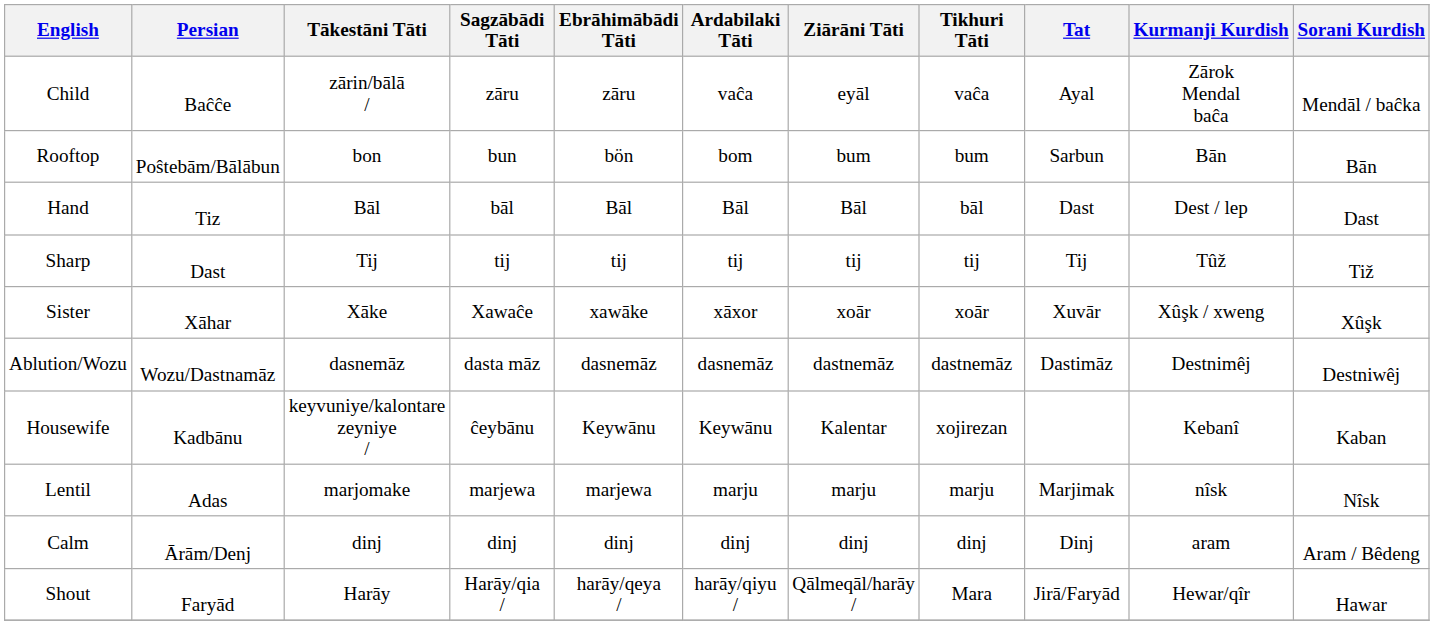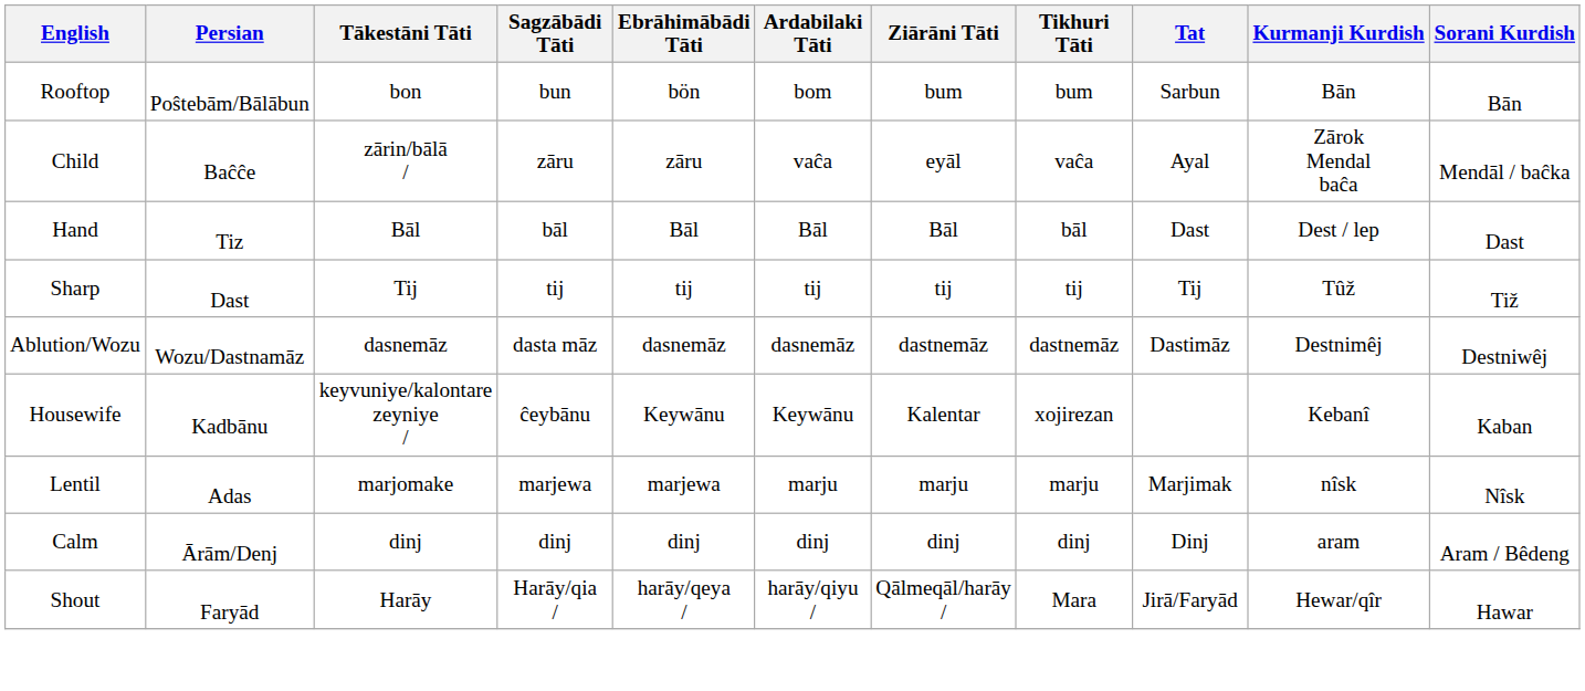rows swapped: Child <-> Rooftop
- row: Sister | Xāhar | Xāke | Xawaĉe | xawāke | xāxor | xoār | xoār | Xuvār | Xûşk / xweng | Xûşk
